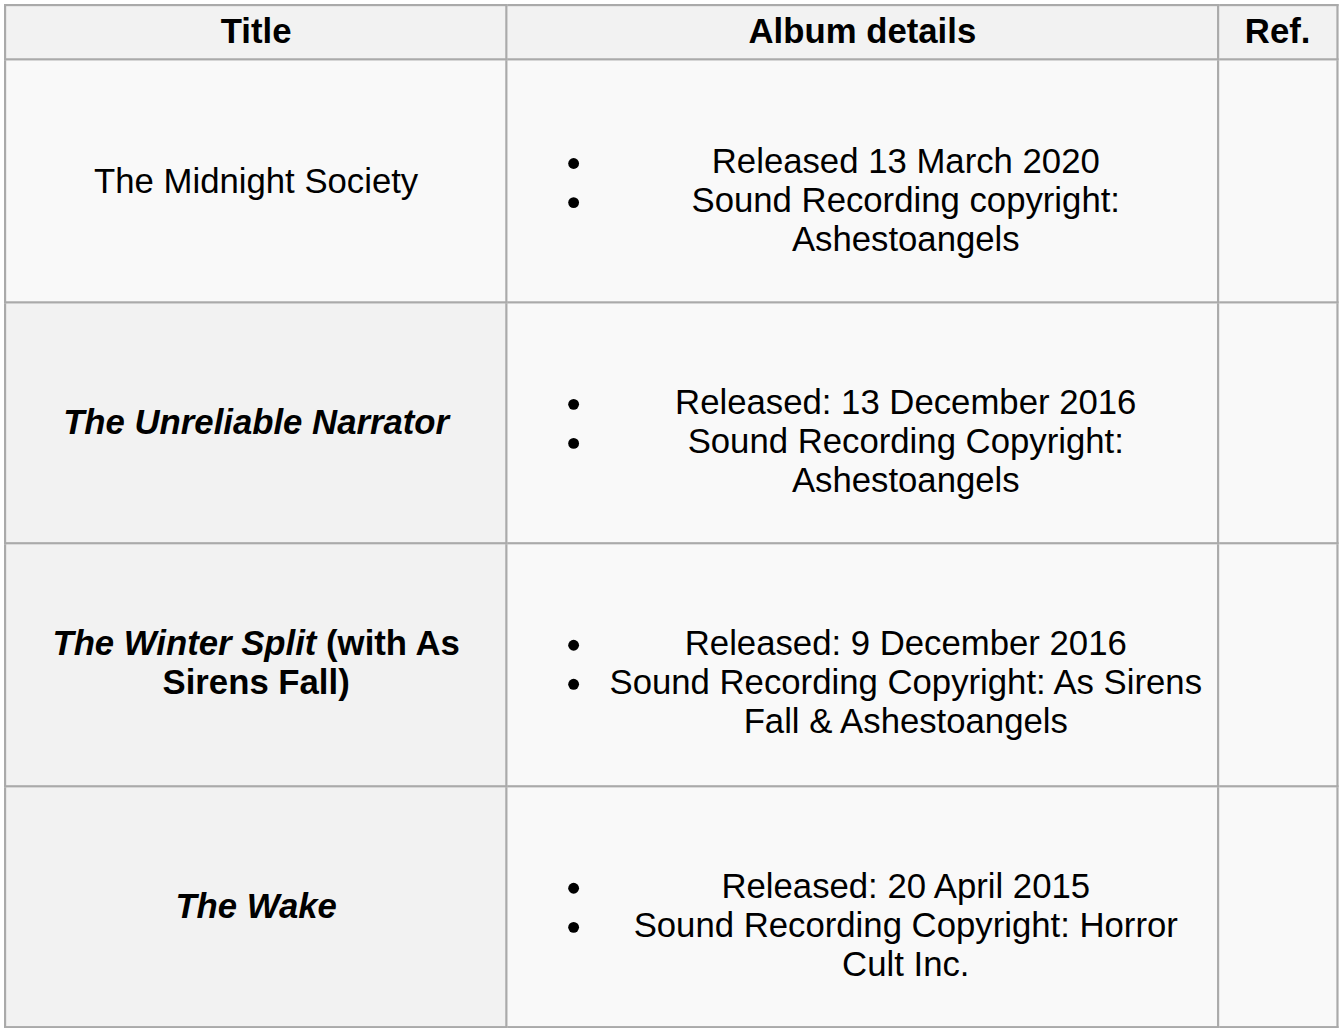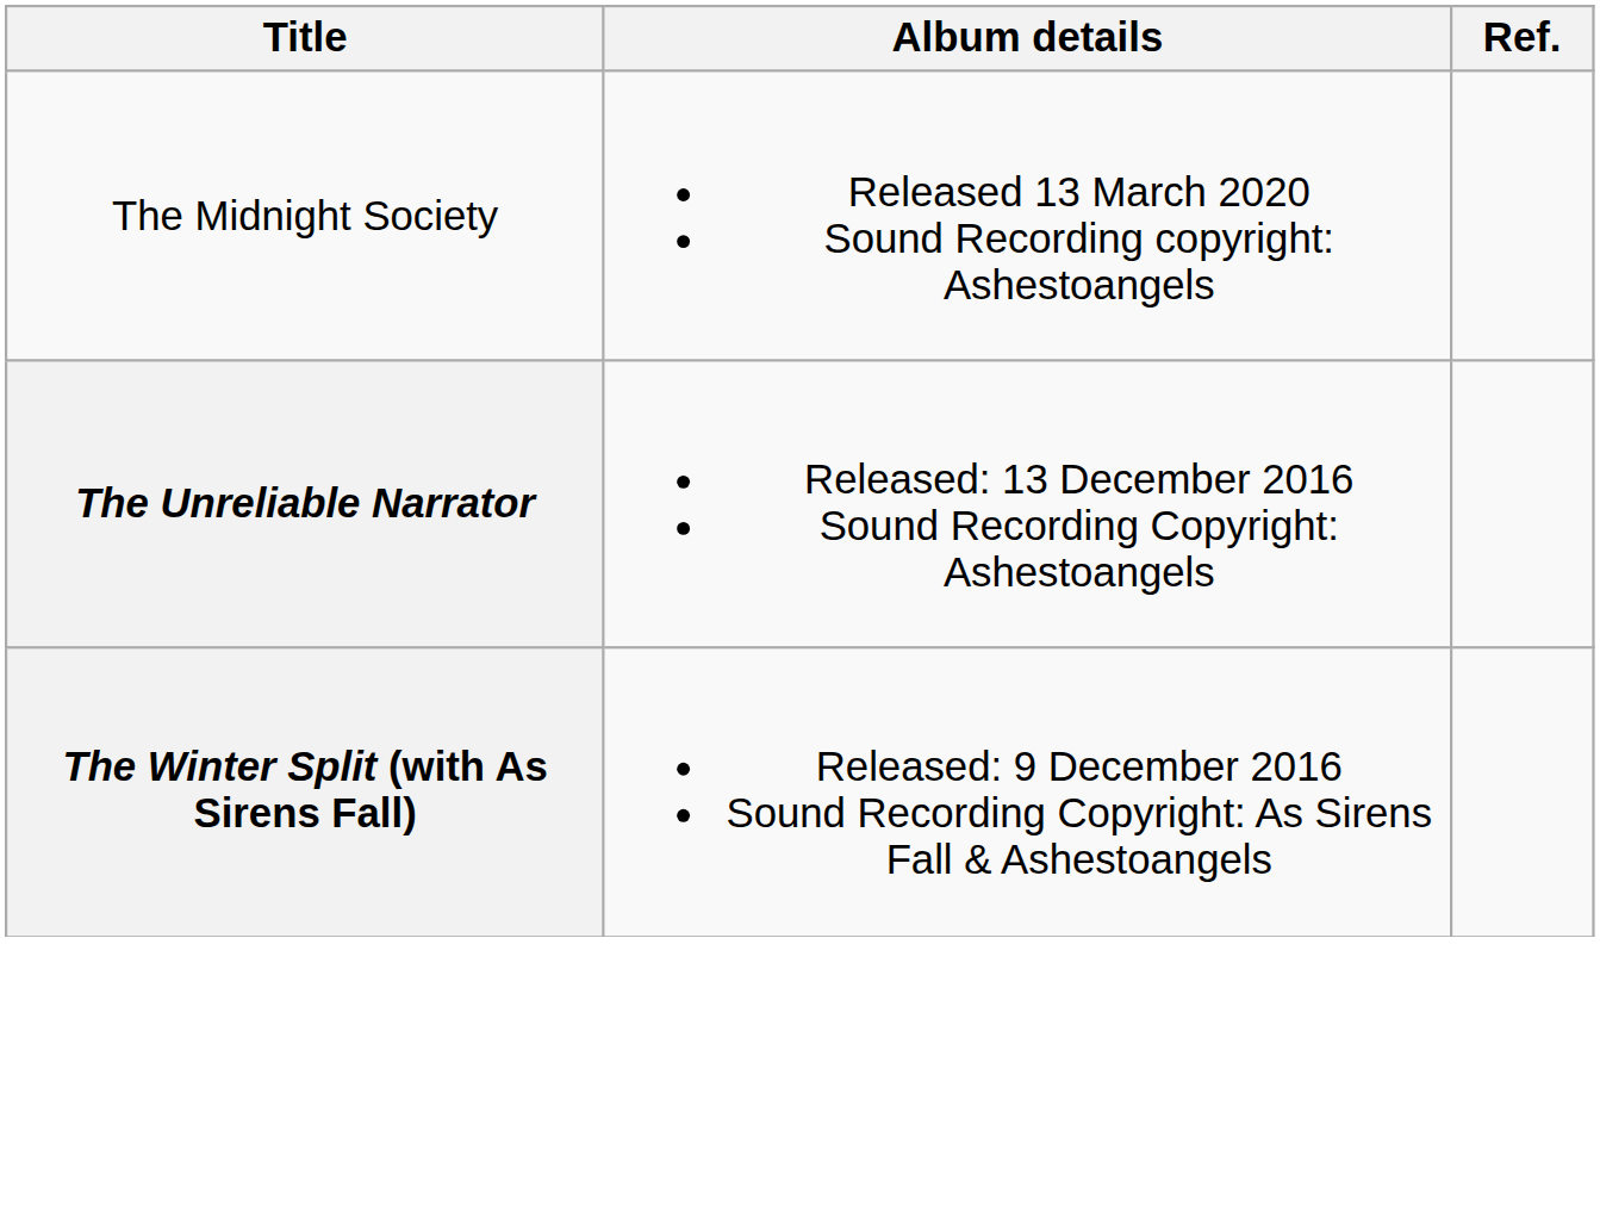- row: The Wake | Released: 20 April 2015 Sound Recording Copyright: Horror Cult Inc.
